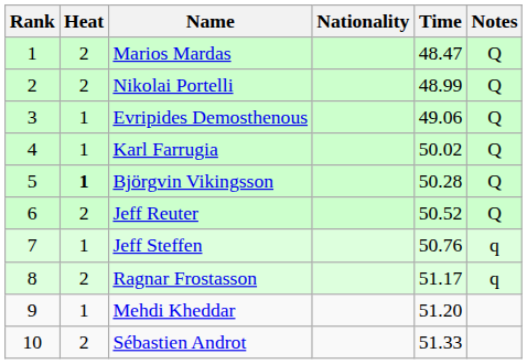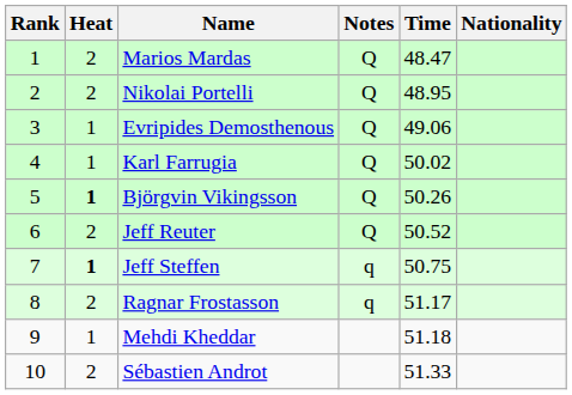columns swapped: Nationality <-> Notes
Nikolai Portelli | Time: 48.99 -> 48.95
Björgvin Vikingsson | Time: 50.28 -> 50.26
Jeff Steffen | Heat: normal -> bold
Jeff Steffen | Time: 50.76 -> 50.75
Mehdi Kheddar | Time: 51.20 -> 51.18
